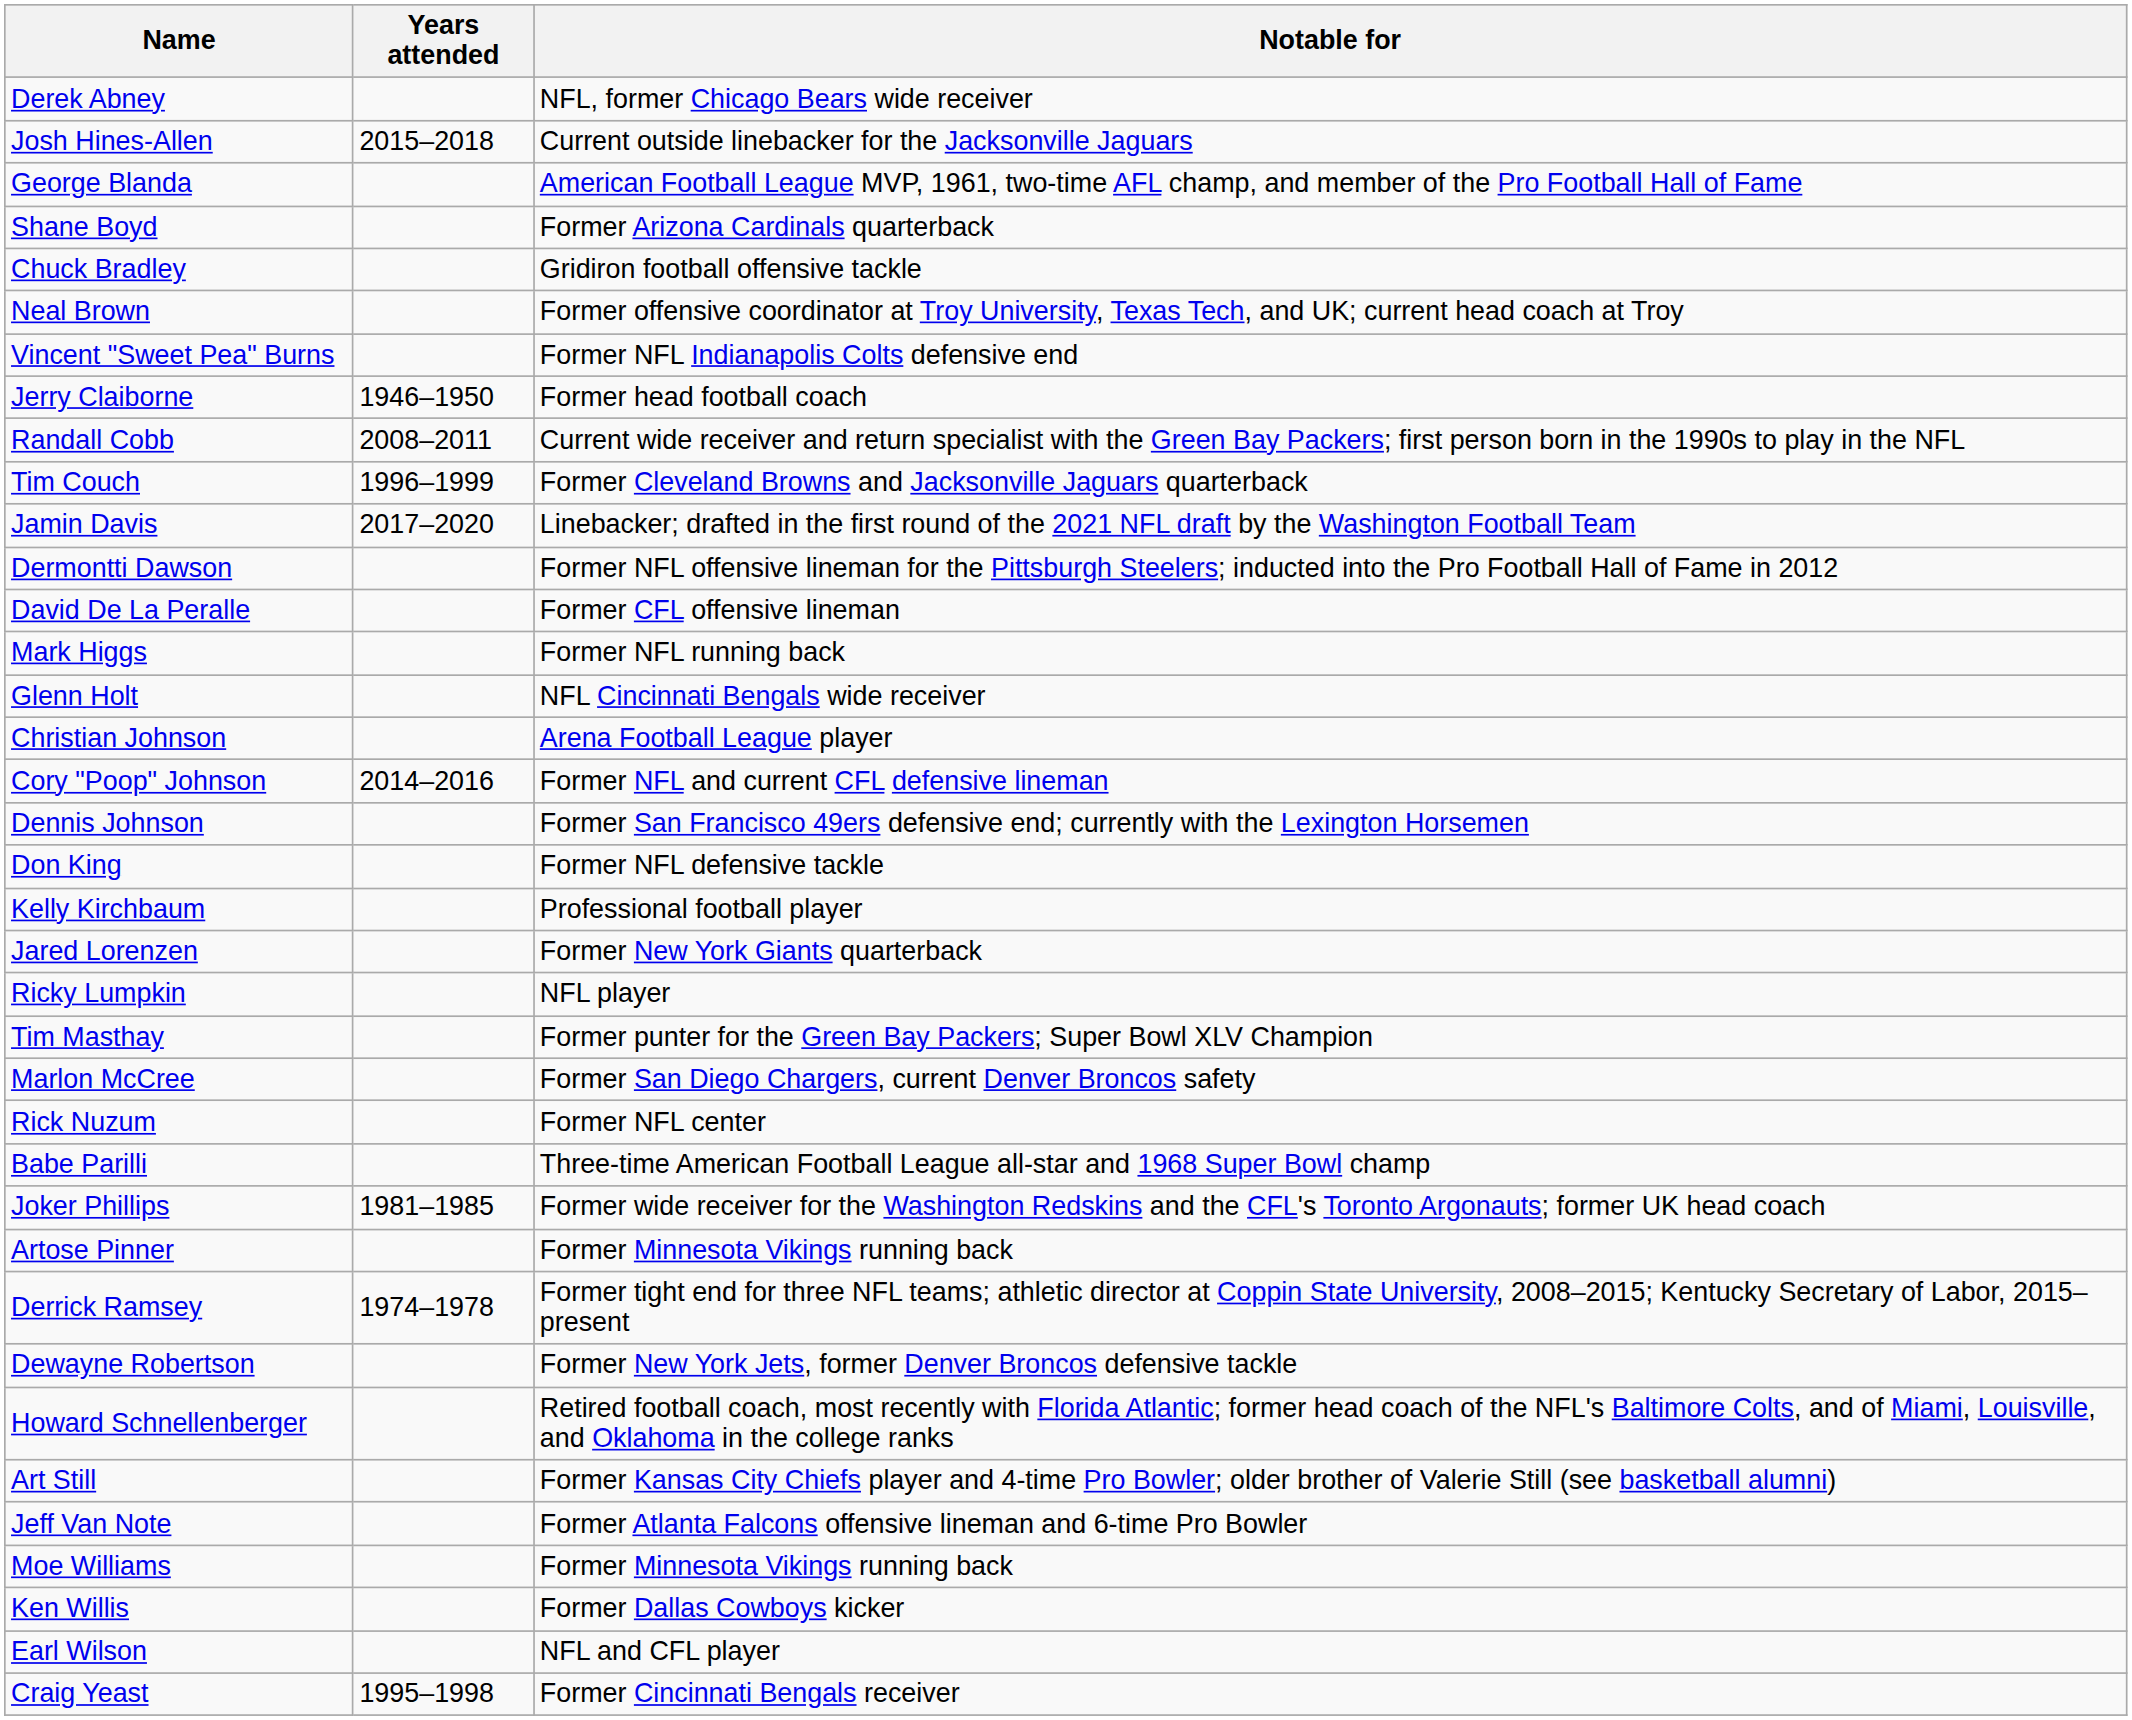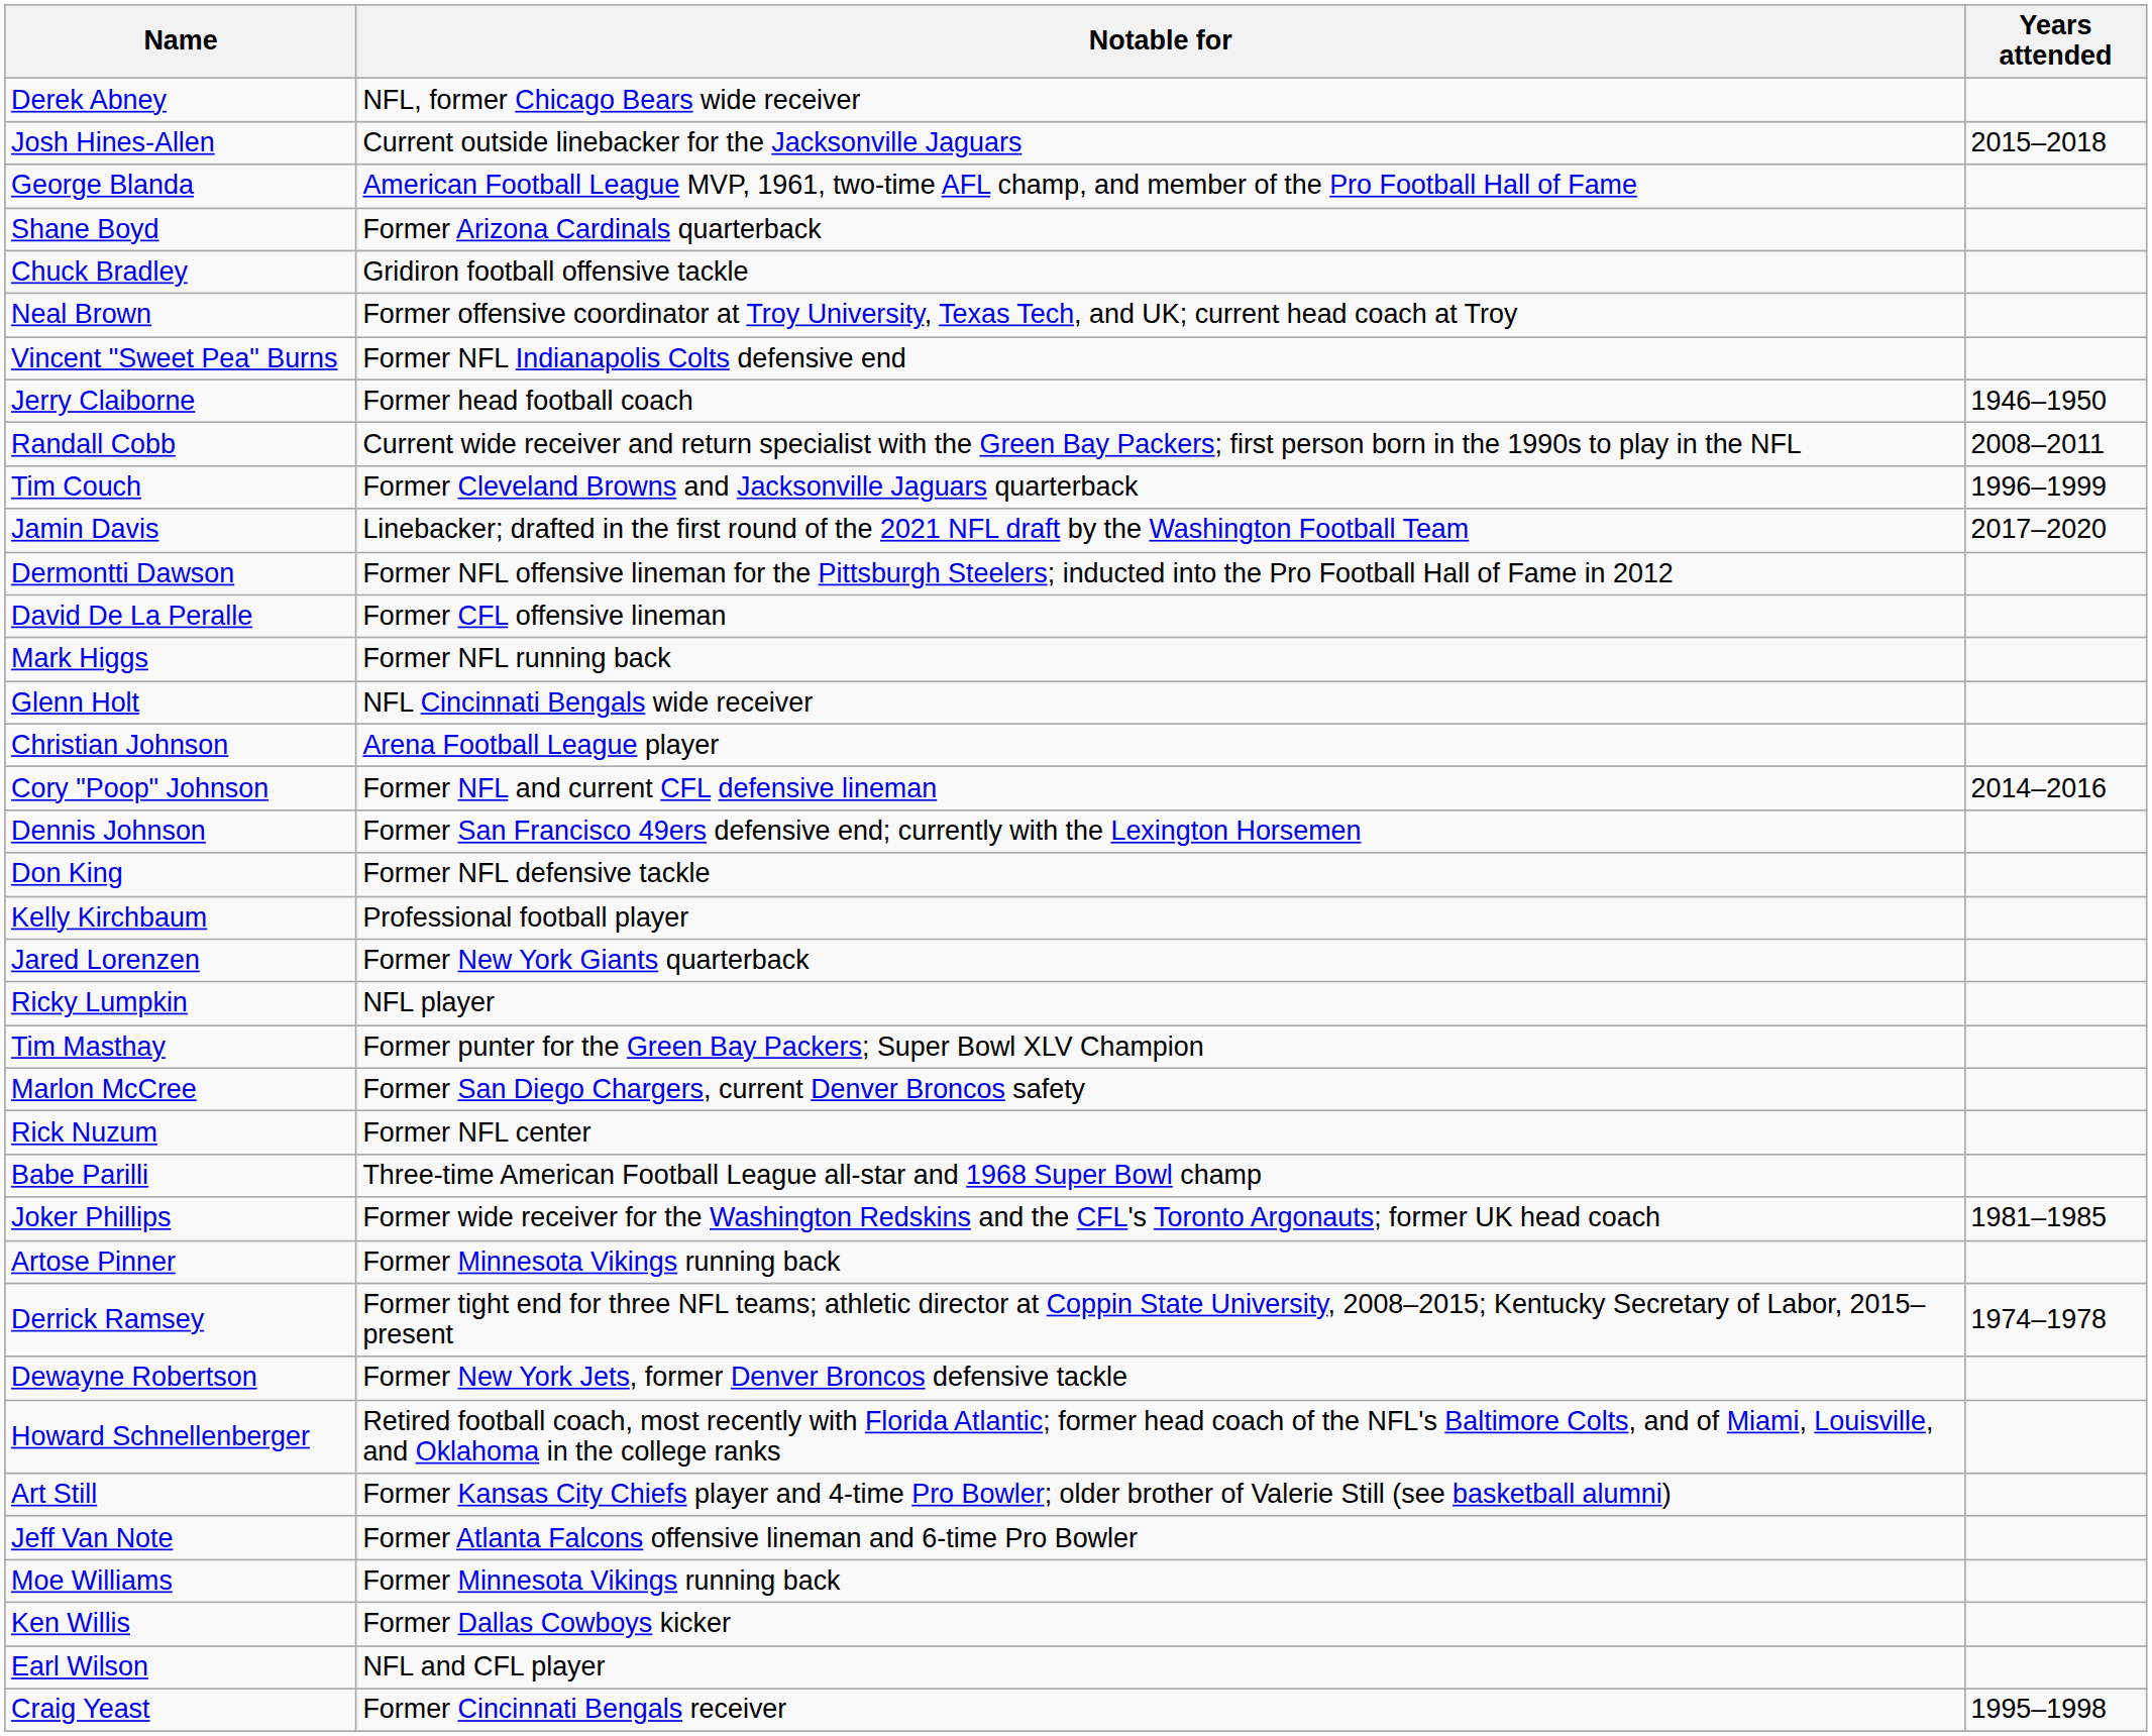columns swapped: Years attended <-> Notable for
